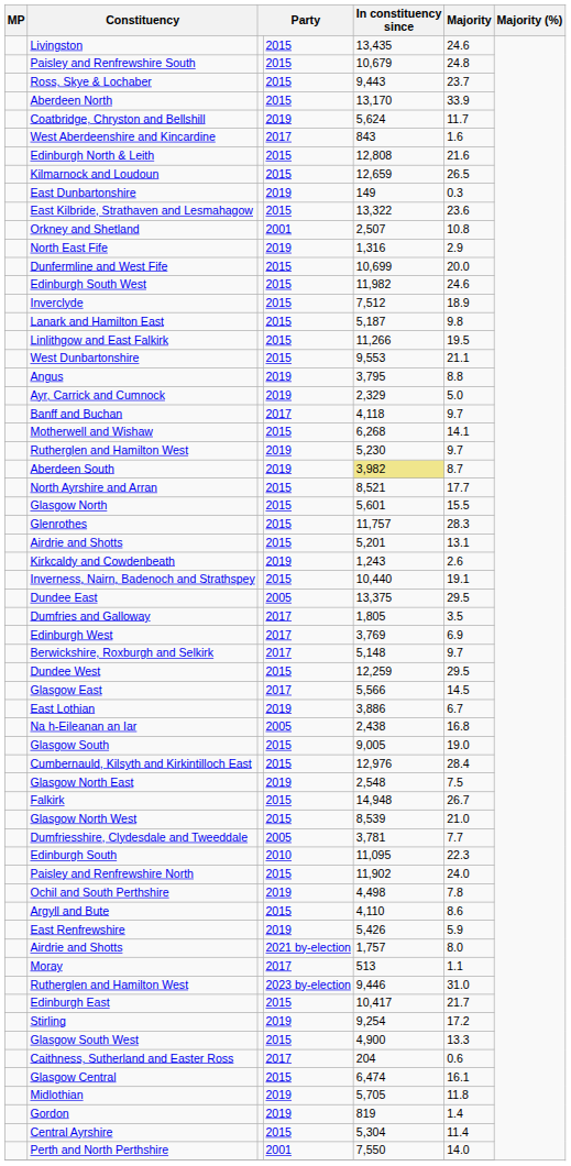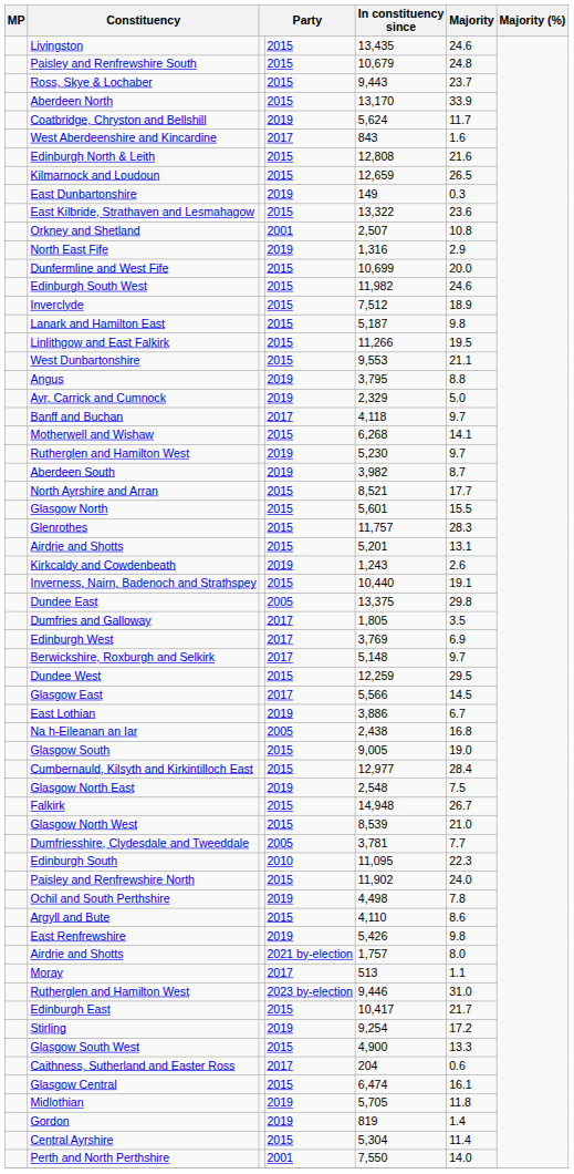Aberdeen South | In constituency since: khaki background -> no background
Dundee East | Majority: 29.5 -> 29.8
Cumbernauld, Kilsyth and Kirkintilloch East | In constituency since: 12,976 -> 12,977
East Renfrewshire | Majority: 5.9 -> 9.8
